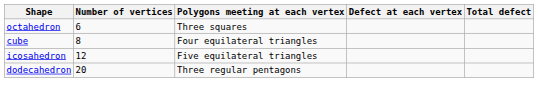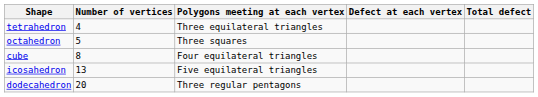+ row: tetrahedron | 4 | Three equilateral triangles
octahedron | Number of vertices: 6 -> 5
icosahedron | Number of vertices: 12 -> 13
